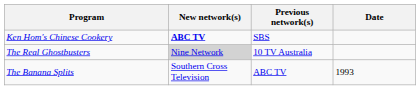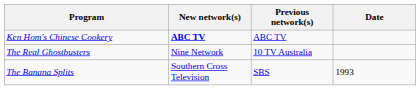Ken Hom's Chinese Cookery | Previous network(s): SBS -> ABC TV
The Real Ghostbusters | New network(s): lightgrey background -> no background
The Banana Splits | Previous network(s): ABC TV -> SBS
